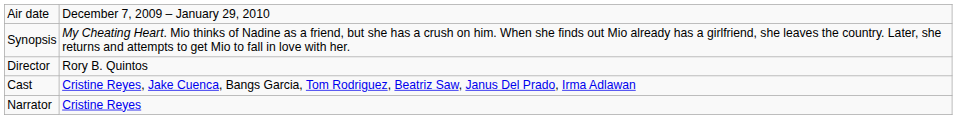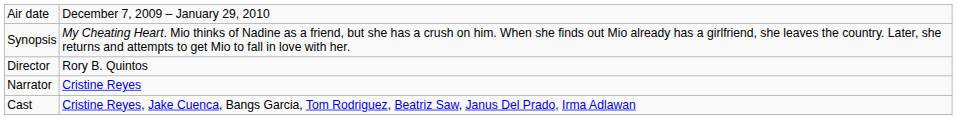rows swapped: Cast <-> Narrator
